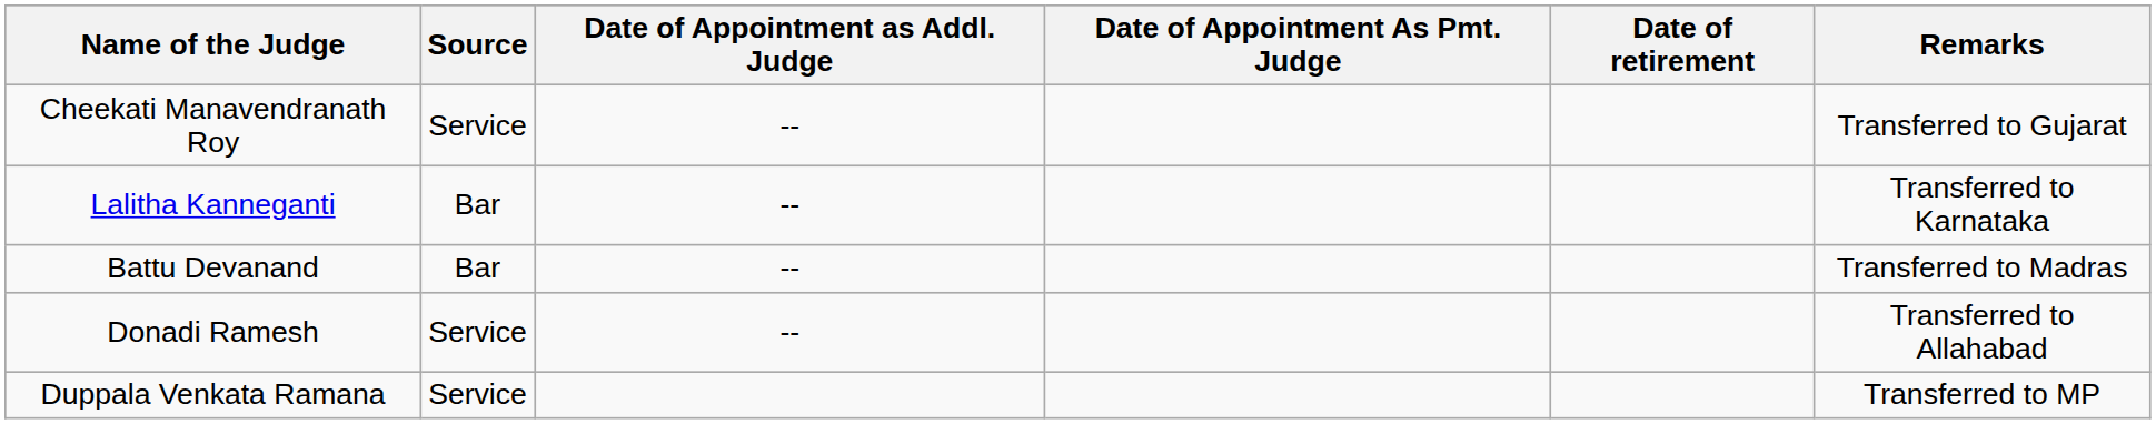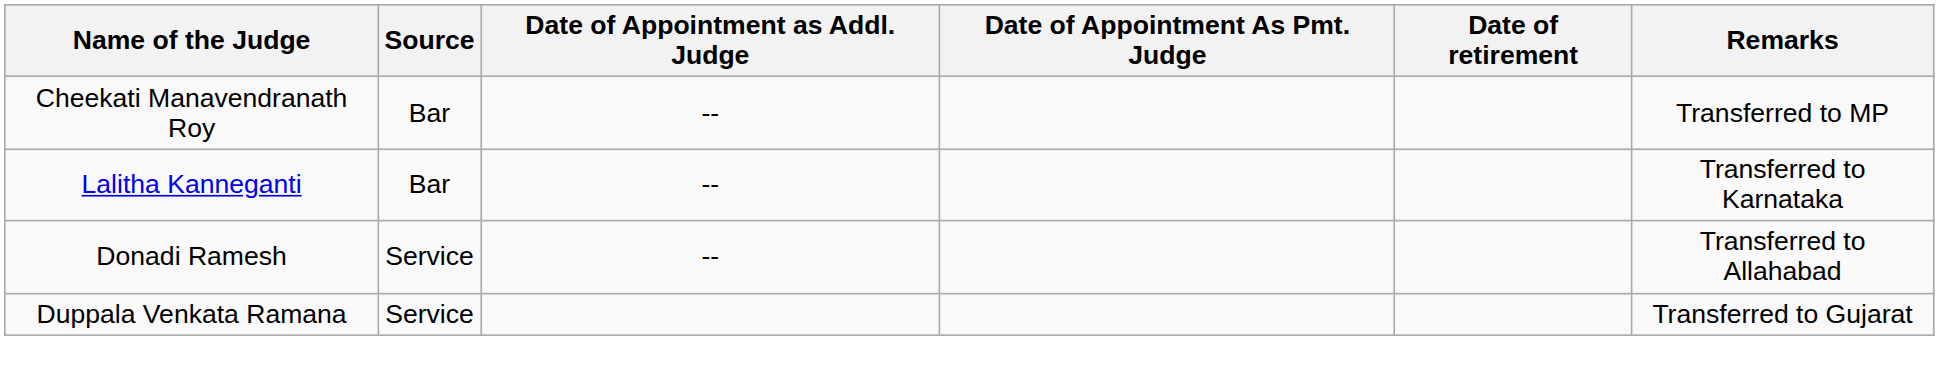Cheekati Manavendranath Roy | Source: Service -> Bar
Cheekati Manavendranath Roy | Remarks: Transferred to Gujarat -> Transferred to MP
- row: Battu Devanand | Bar | -- | Transferred to Madras
Duppala Venkata Ramana | Remarks: Transferred to MP -> Transferred to Gujarat
